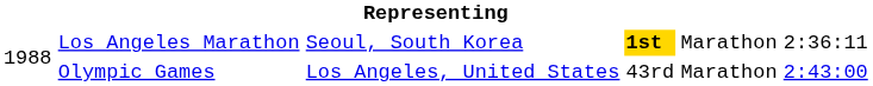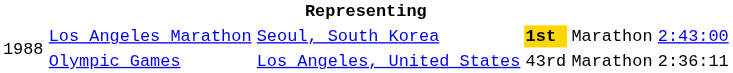Los Angeles Marathon | column 6: 2:36:11 -> 2:43:00
Olympic Games | column 6: 2:43:00 -> 2:36:11
